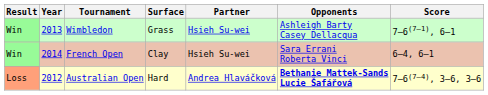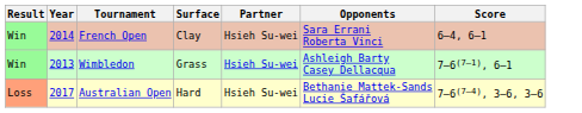rows swapped: Wimbledon <-> French Open
Australian Open | Year: 2012 -> 2017
Australian Open | Partner: Andrea Hlaváčková -> Hsieh Su-wei
Australian Open | Opponents: bold -> normal
